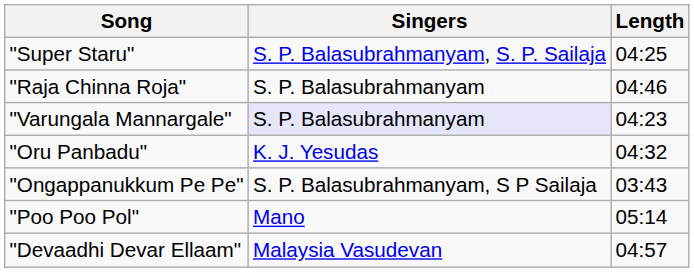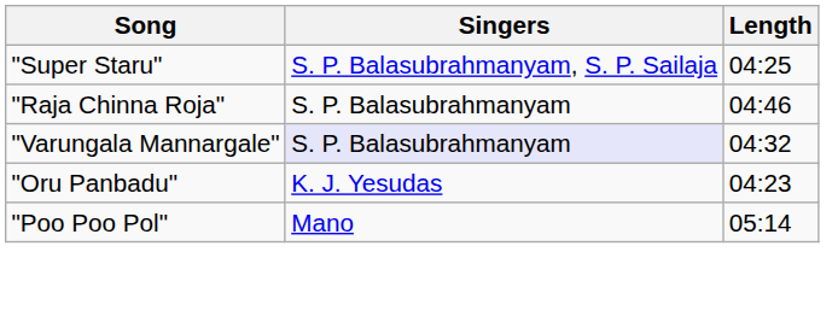"Varungala Mannargale" | Length: 04:23 -> 04:32
"Oru Panbadu" | Length: 04:32 -> 04:23
- row: "Ongappanukkum Pe Pe" | S. P. Balasubrahmanyam, S P Sailaja | 03:43
- row: "Devaadhi Devar Ellaam" | Malaysia Vasudevan | 04:57
